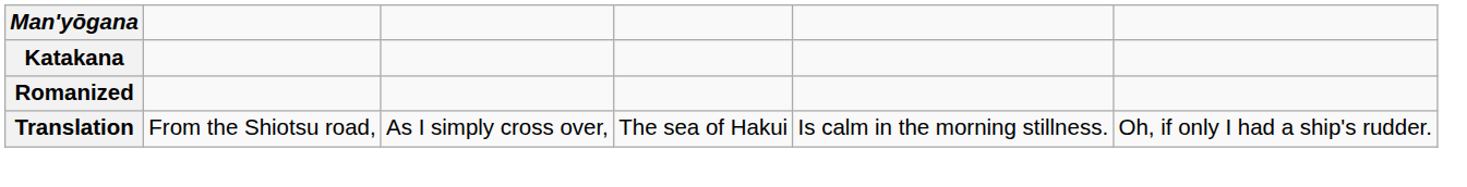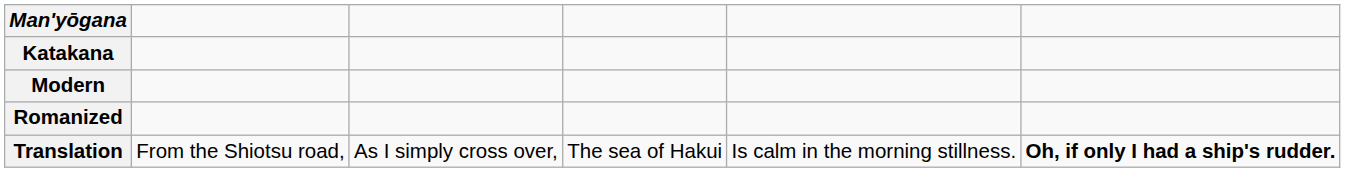+ row: Modern
Translation | column 6: normal -> bold
